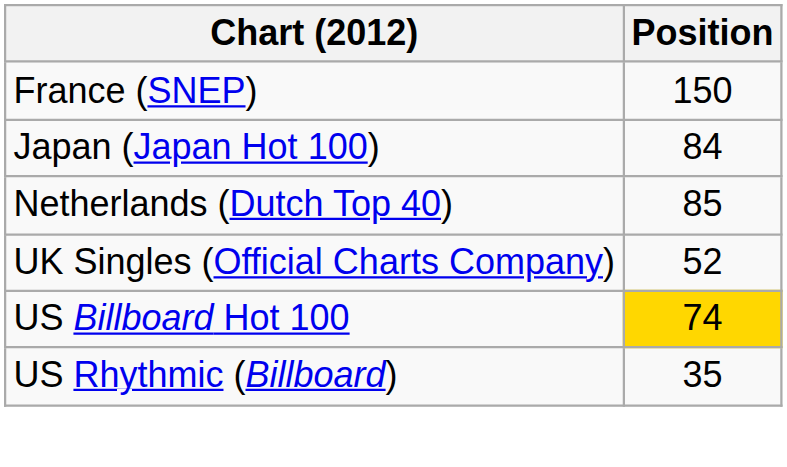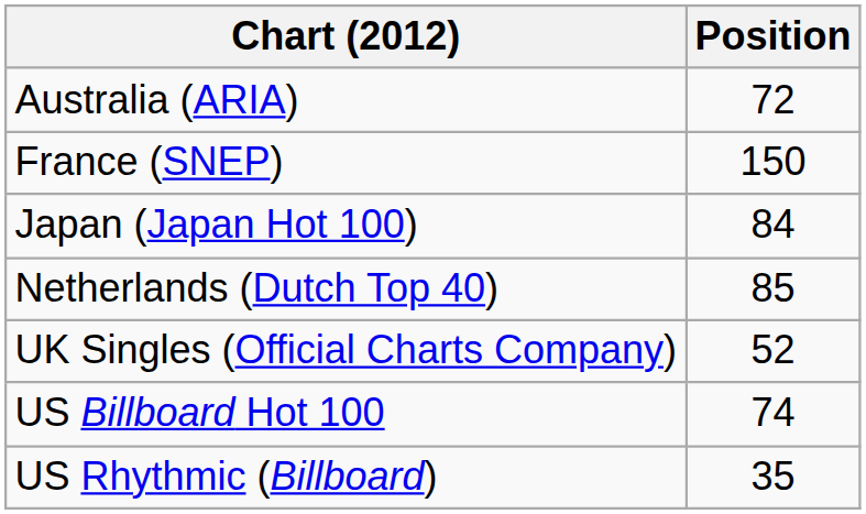+ row: Australia (ARIA) | 72
US Billboard Hot 100 | Position: gold background -> no background
